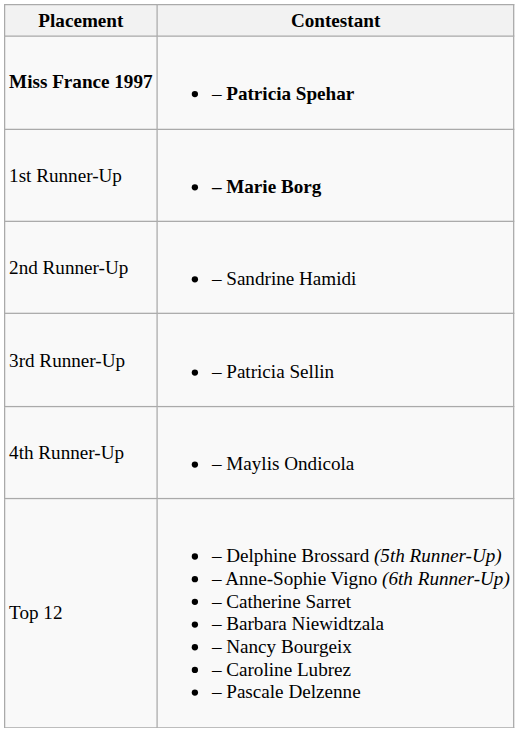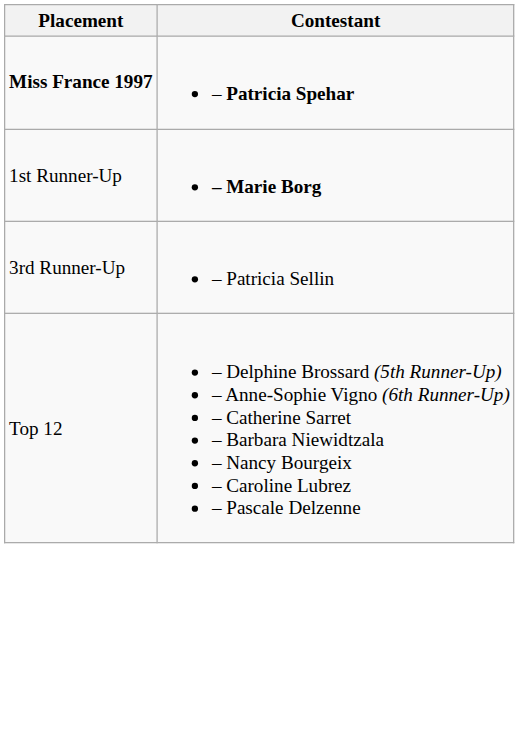- row: 2nd Runner-Up | – Sandrine Hamidi
- row: 4th Runner-Up | – Maylis Ondicola
